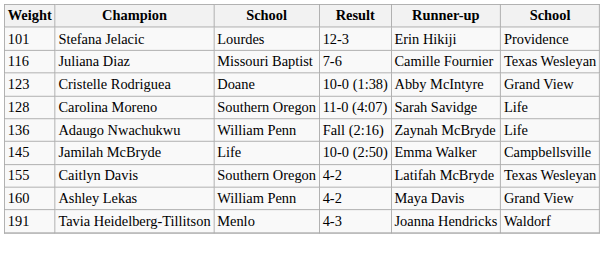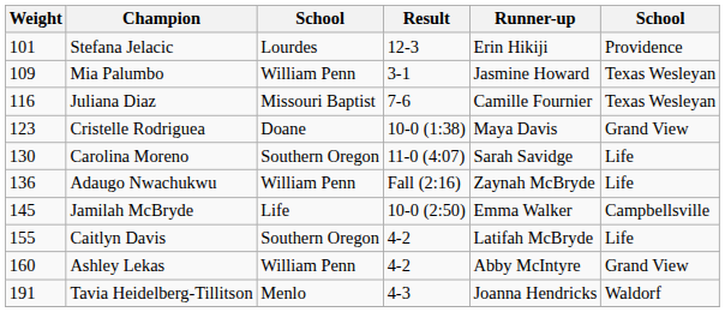+ row: 109 | Mia Palumbo | William Penn | 3-1 | Jasmine Howard | Texas Wesleyan
Cristelle Rodriguea | Runner-up: Abby McIntyre -> Maya Davis
Carolina Moreno | Weight: 128 -> 130
Caitlyn Davis | column 6: Texas Wesleyan -> Life
Ashley Lekas | Runner-up: Maya Davis -> Abby McIntyre
